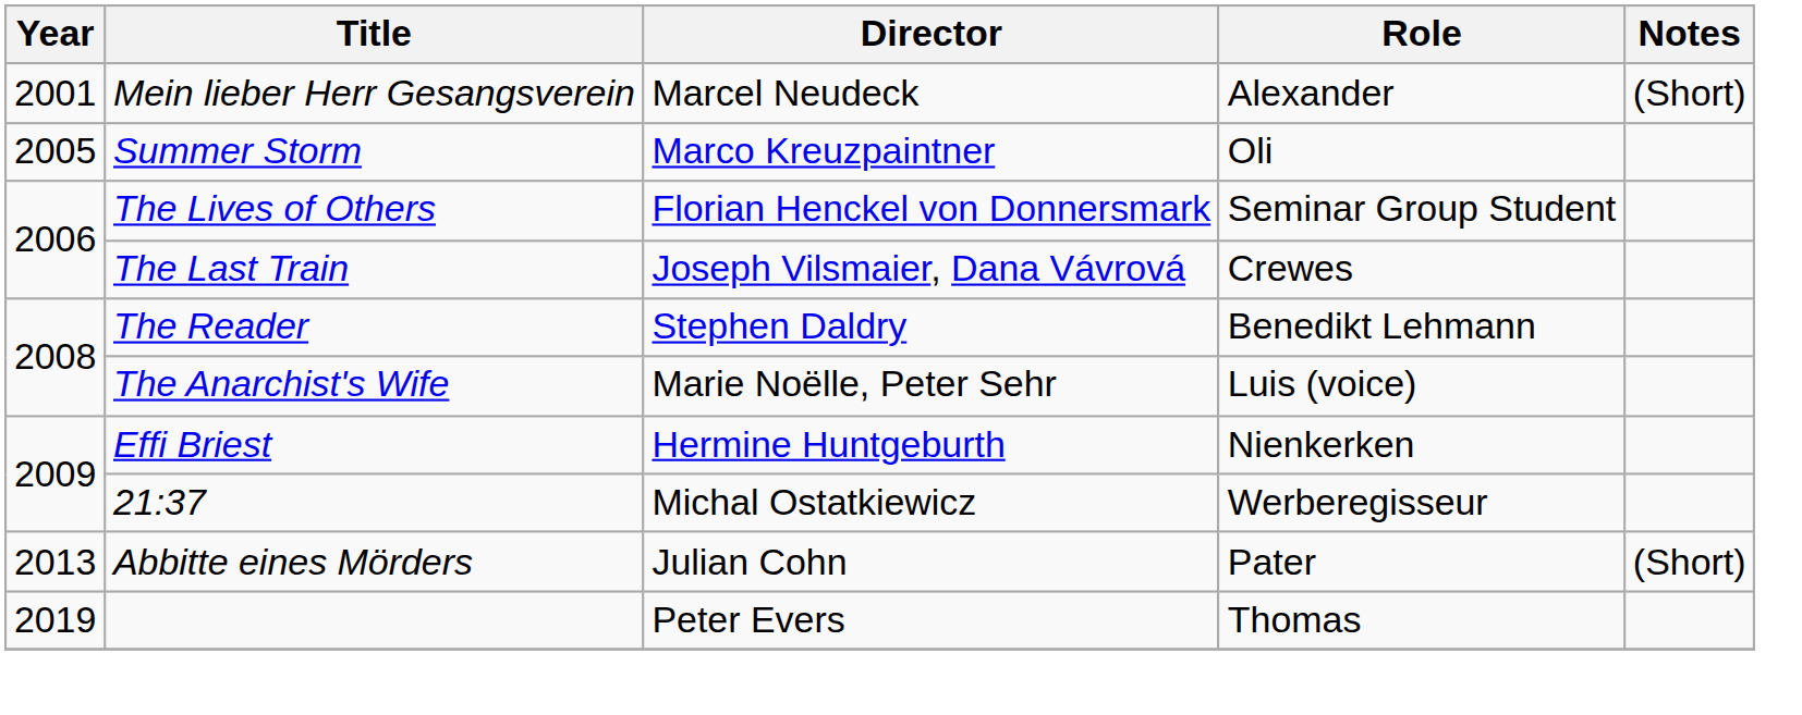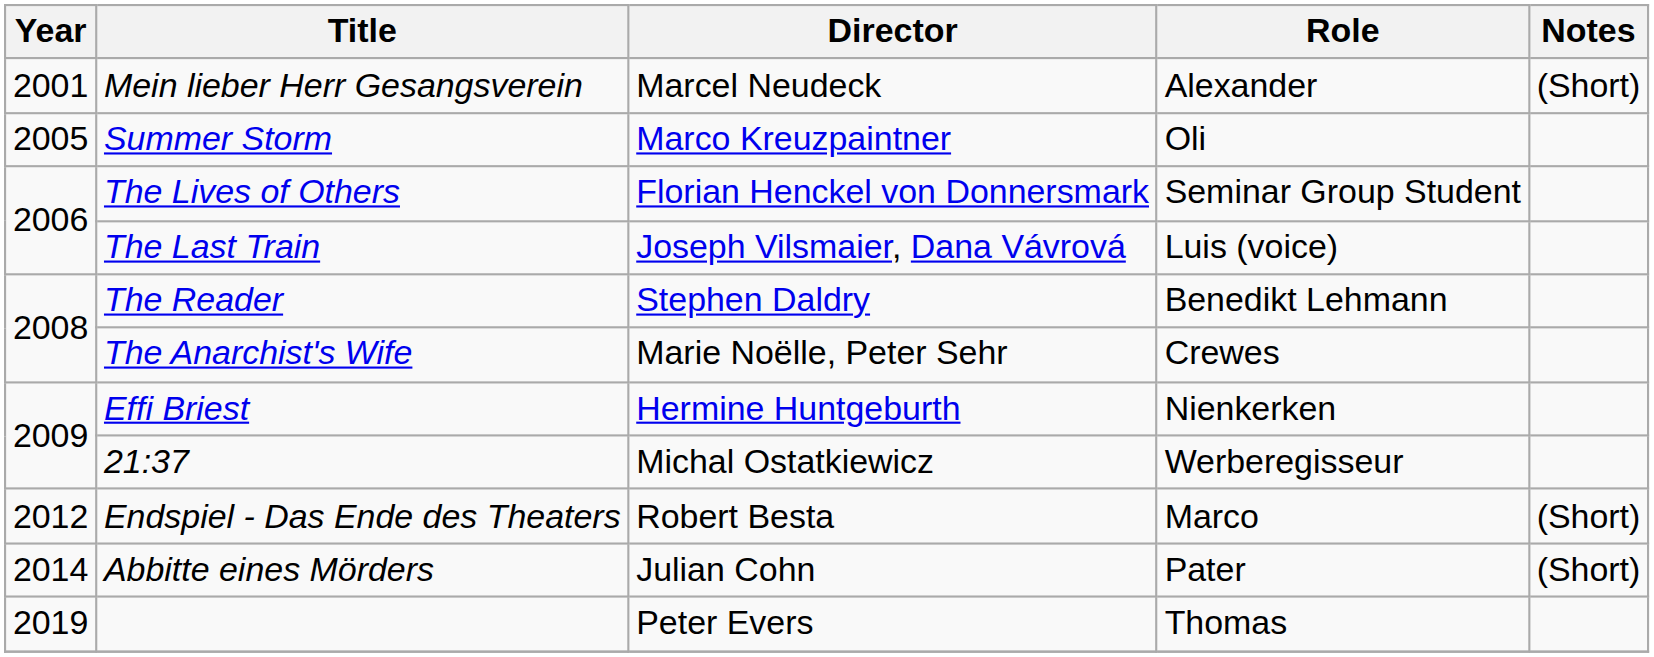The Last Train | Role: Crewes -> Luis (voice)
The Anarchist's Wife | Role: Luis (voice) -> Crewes
+ row: 2012 | Endspiel - Das Ende des Theaters | Robert Besta | Marco | (Short)
Abbitte eines Mörders | Year: 2013 -> 2014
